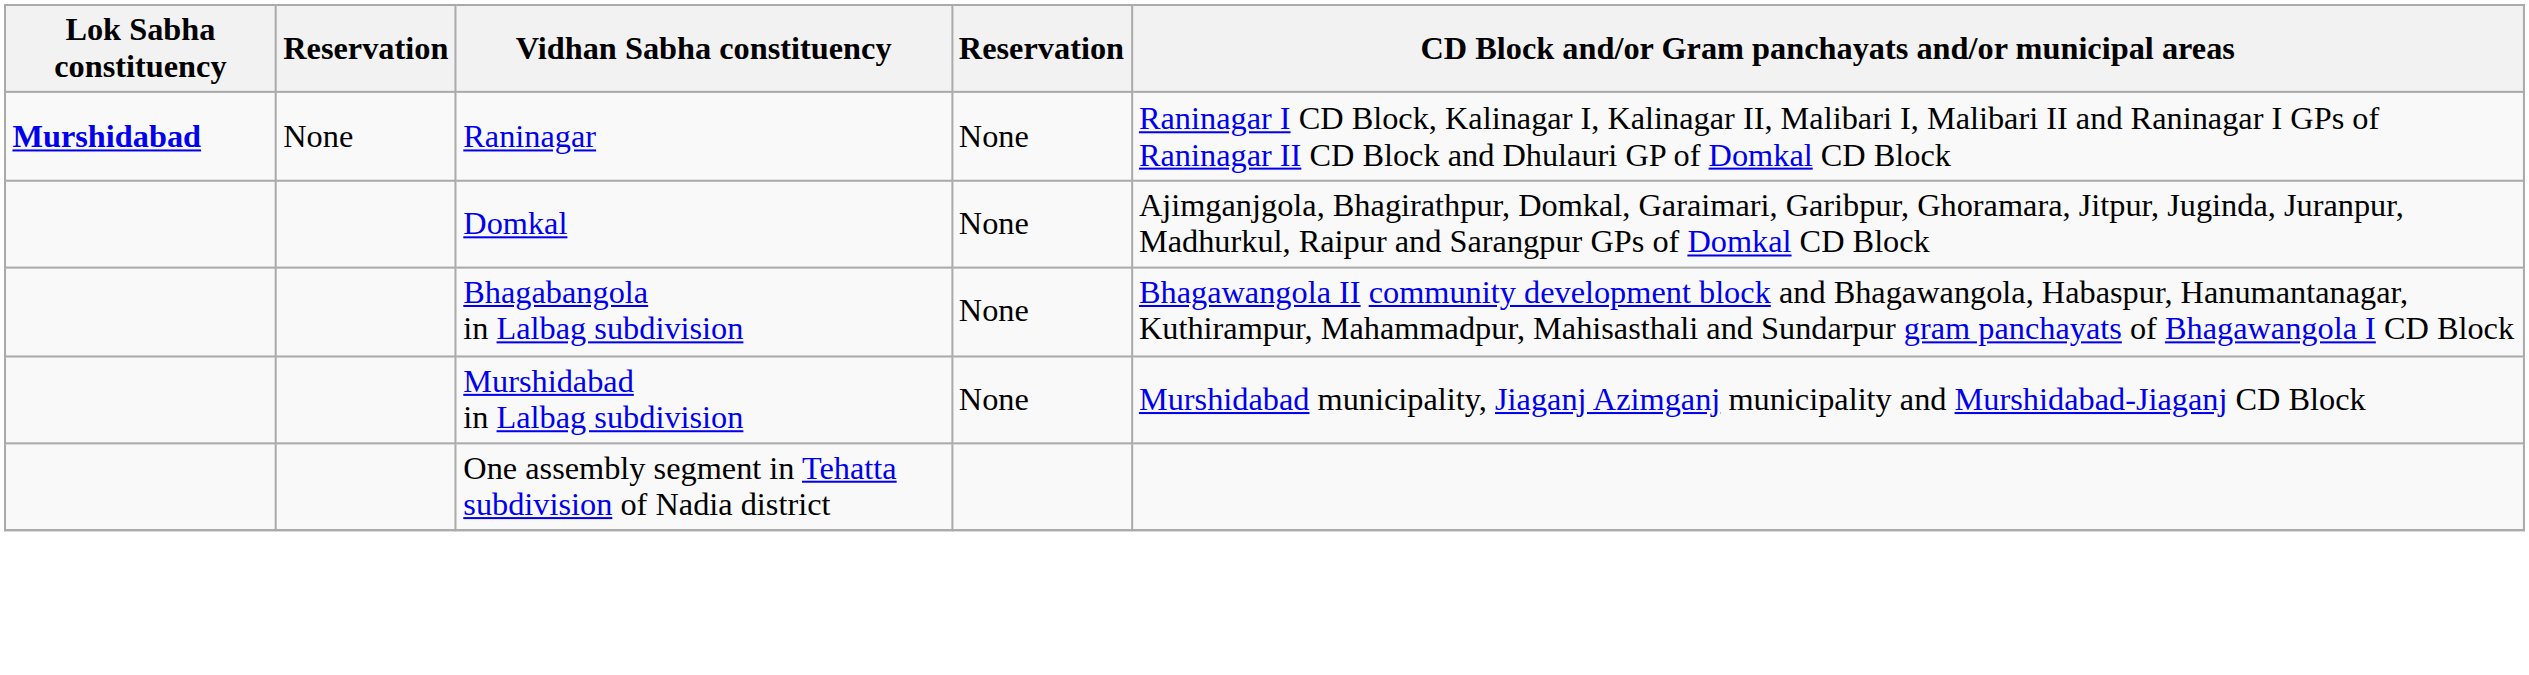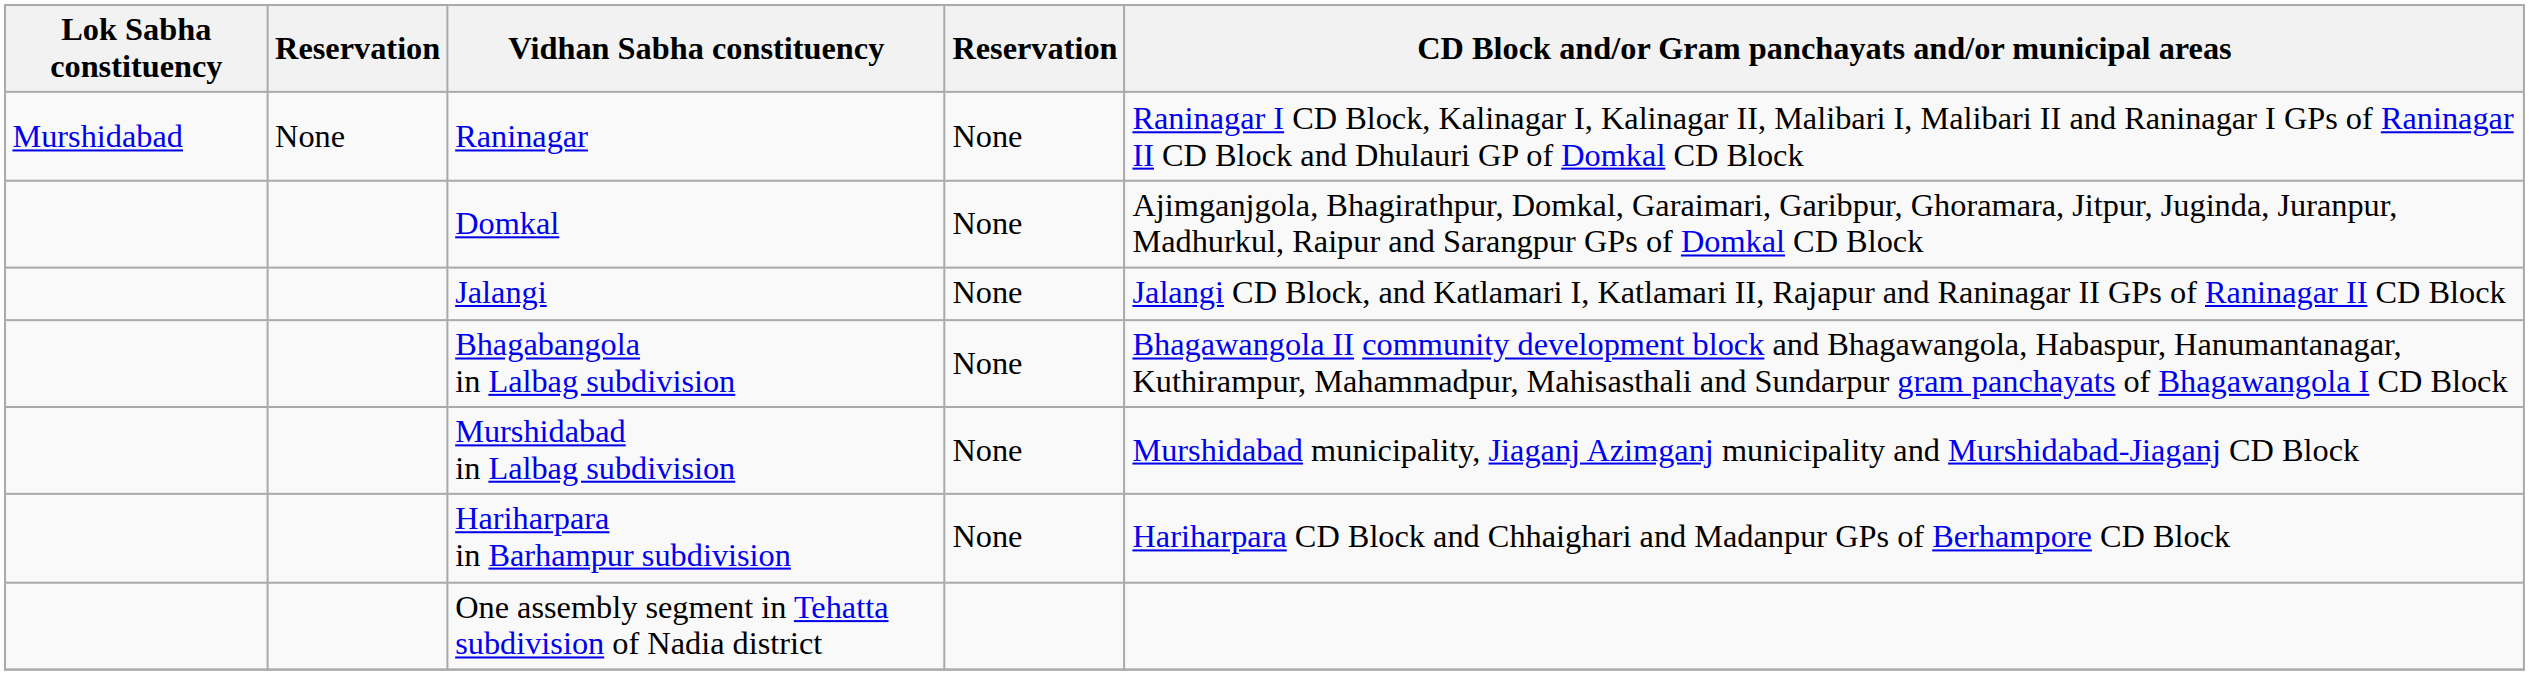Raninagar | Lok Sabha constituency: bold -> normal
+ row: Jalangi | None | Jalangi CD Block, and Katlamari I, Katlamari II, Rajapur and Raninagar II GPs of Raninagar II CD Block
+ row: Hariharpara in Barhampur subdivision | None | Hariharpara CD Block and Chhaighari and Madanpur GPs of Berhampore CD Block
